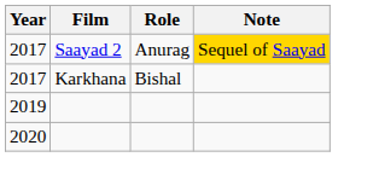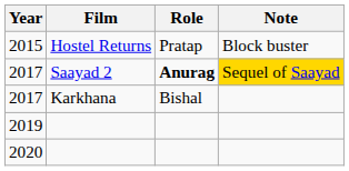+ row: 2015 | Hostel Returns | Pratap | Block buster
2017 / Saayad 2 | Role: normal -> bold
